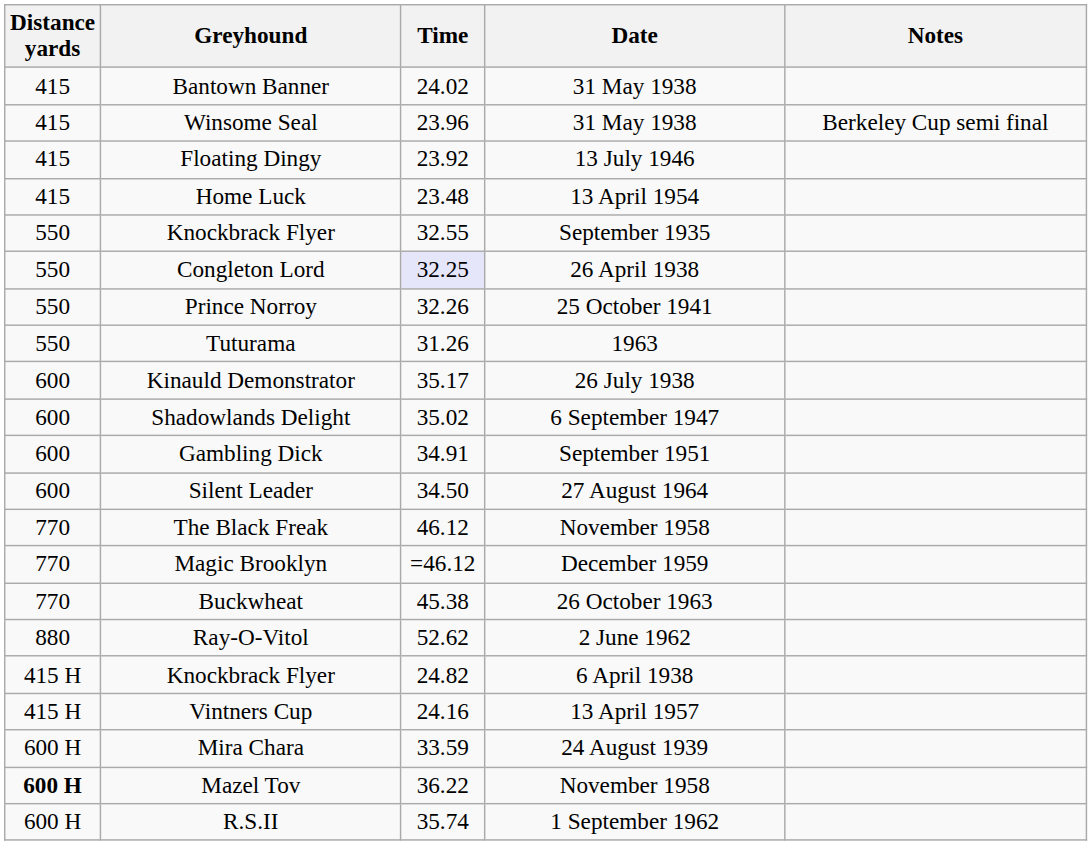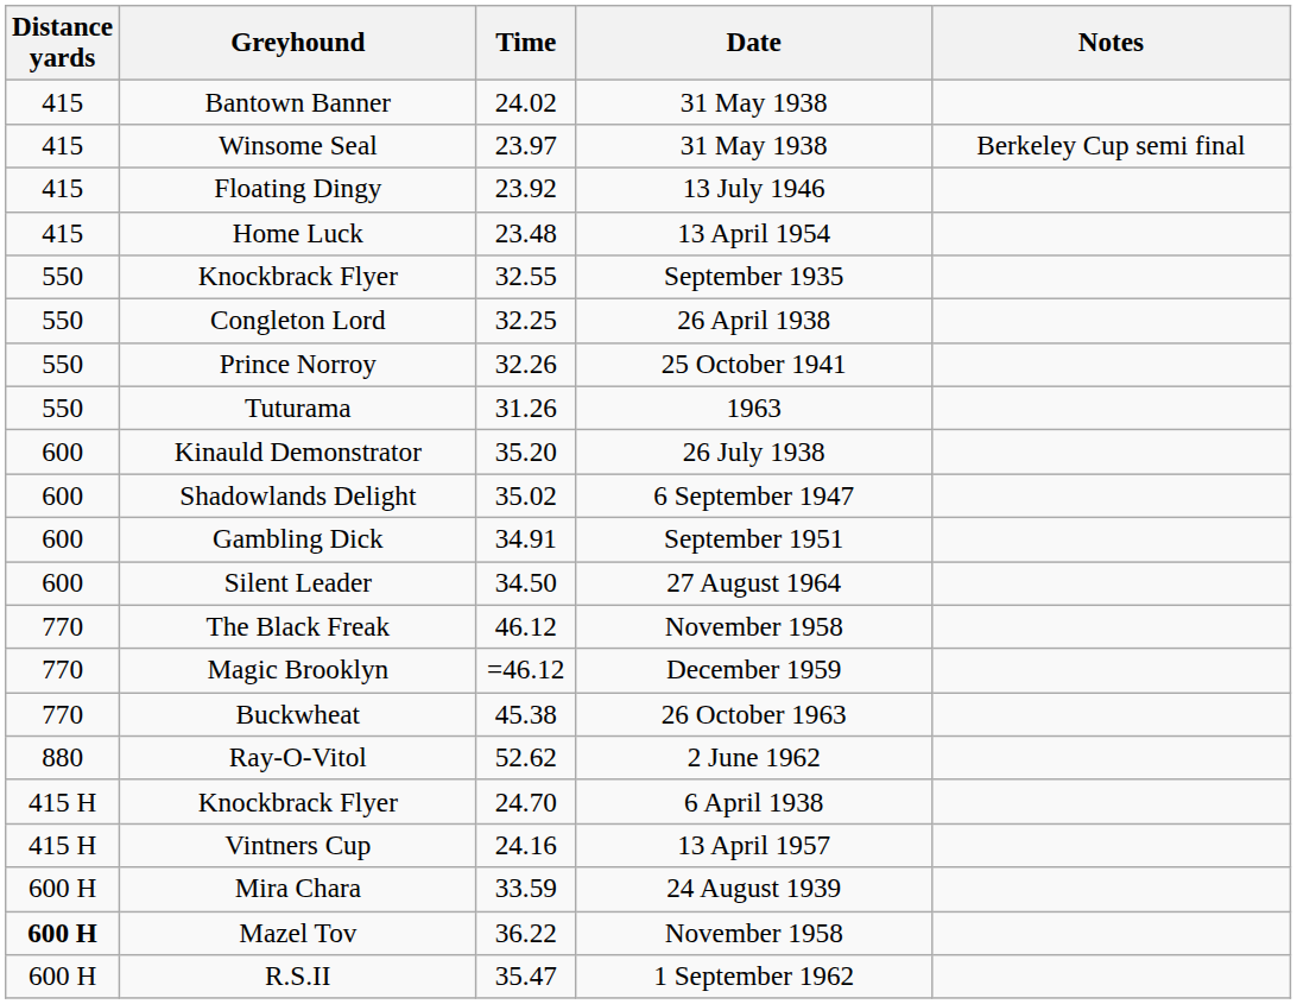Winsome Seal | Time: 23.96 -> 23.97
Congleton Lord | Time: lavender background -> no background
Kinauld Demonstrator | Time: 35.17 -> 35.20
Knockbrack Flyer / 6 April 1938 | Time: 24.82 -> 24.70
R.S.II | Time: 35.74 -> 35.47
